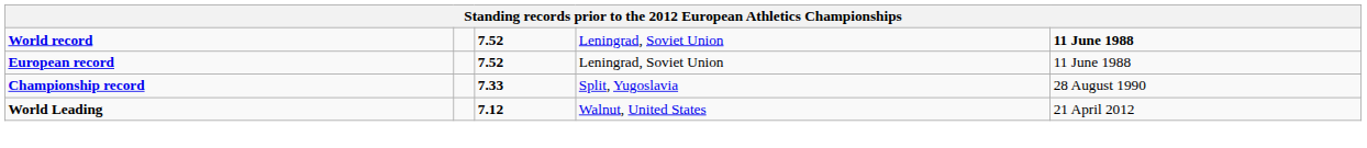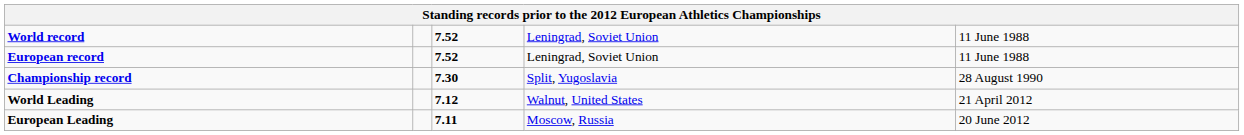World record | column 5: bold -> normal
Championship record | column 3: 7.33 -> 7.30
+ row: European Leading | 7.11 | Moscow, Russia | 20 June 2012
